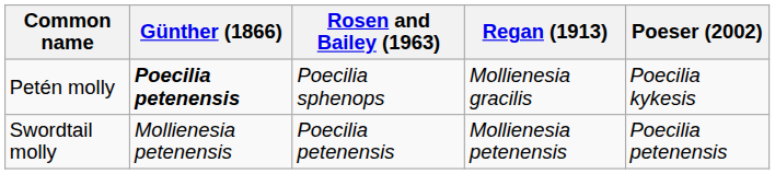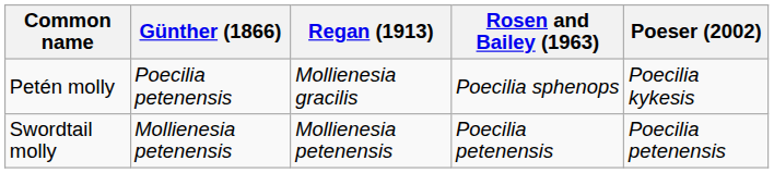columns swapped: Regan (1913) <-> Rosen and Bailey (1963)
Petén molly | Günther (1866): bold -> normal
